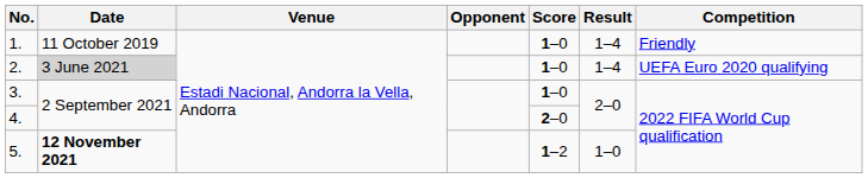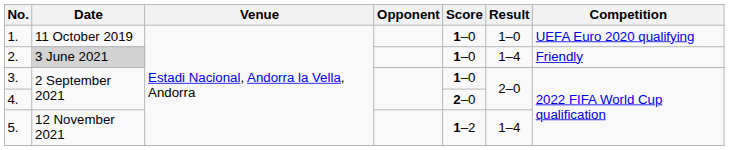1. | Result: 1–4 -> 1–0
1. | Competition: Friendly -> UEFA Euro 2020 qualifying
2. | Competition: UEFA Euro 2020 qualifying -> Friendly
5. | Date: bold -> normal
5. | Result: 1–0 -> 1–4
